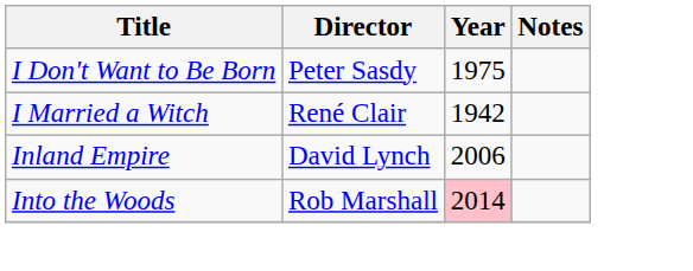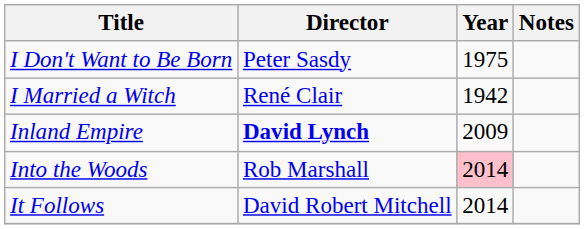Inland Empire | Director: normal -> bold
Inland Empire | Year: 2006 -> 2009
+ row: It Follows | David Robert Mitchell | 2014
